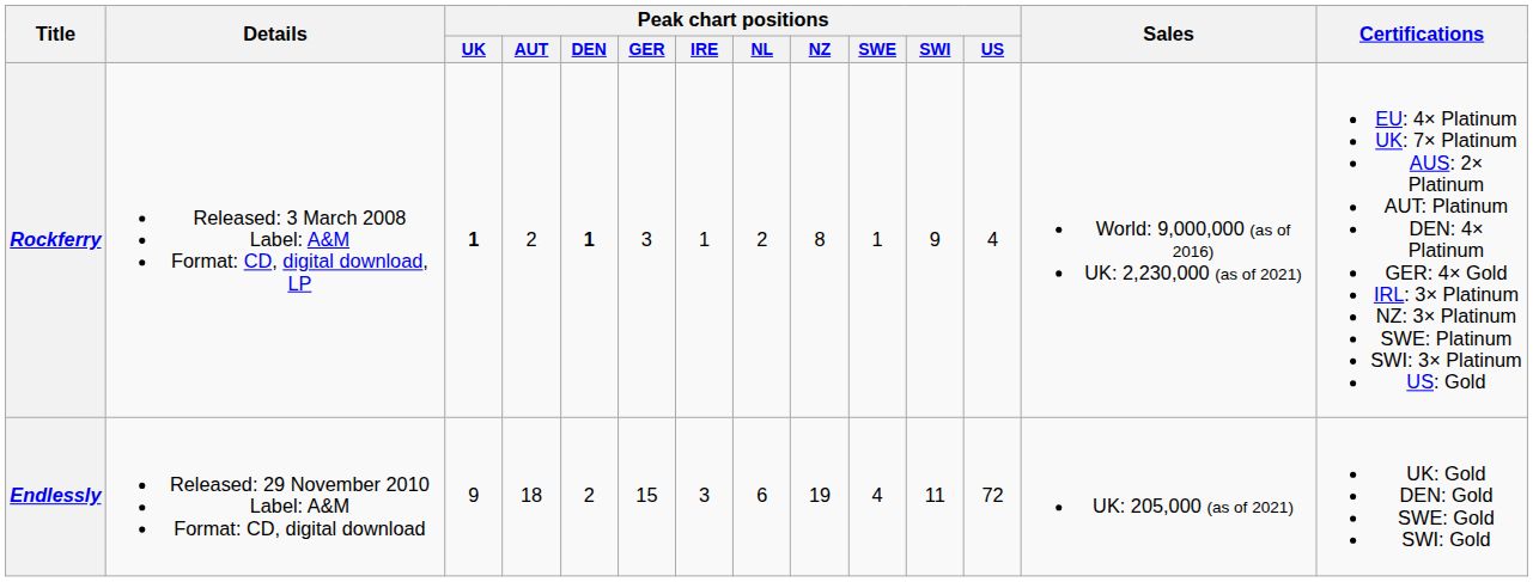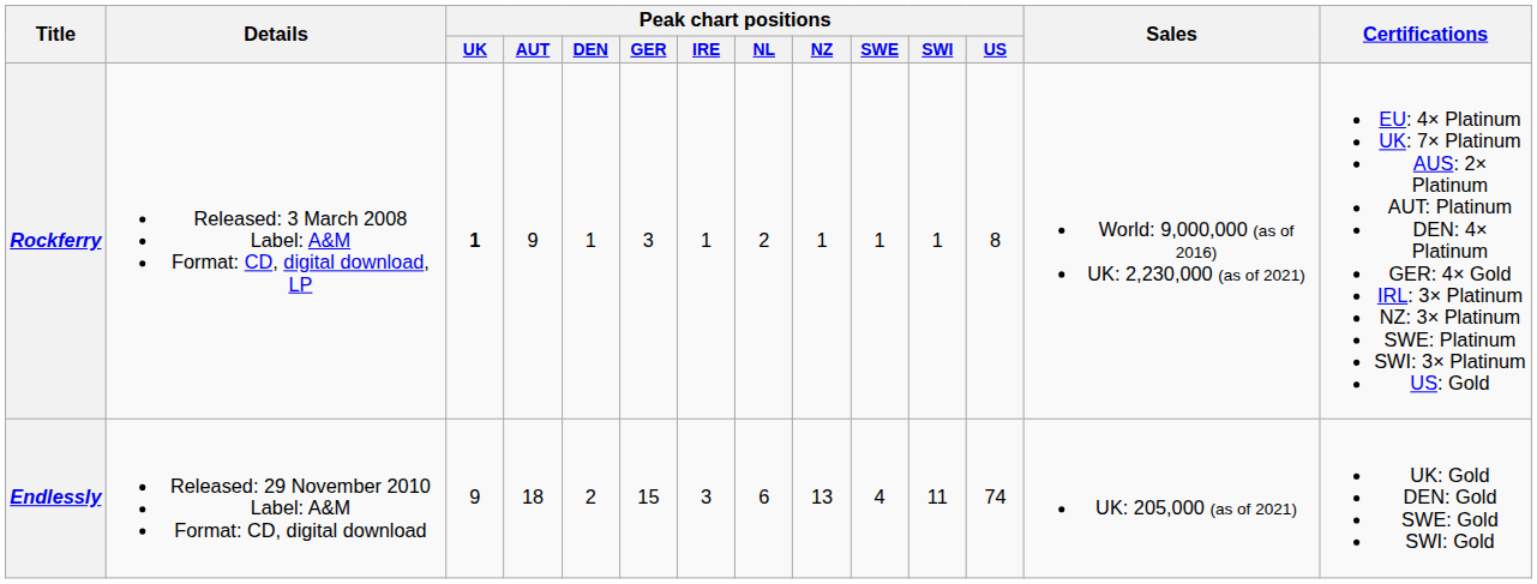Rockferry | Peak chart positions / AUT: 2 -> 9
Rockferry | Peak chart positions / DEN: bold -> normal
Rockferry | Peak chart positions / NZ: 8 -> 1
Rockferry | Peak chart positions / SWI: 9 -> 1
Rockferry | Peak chart positions / US: 4 -> 8
Endlessly | Peak chart positions / NZ: 19 -> 13
Endlessly | Peak chart positions / US: 72 -> 74
